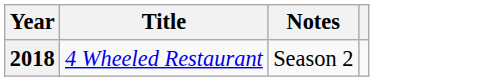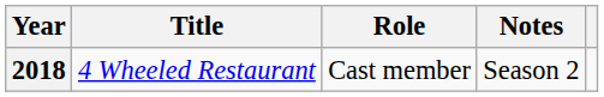+ column: Role | Cast member
